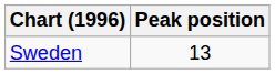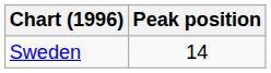Sweden | Peak position: 13 -> 14
